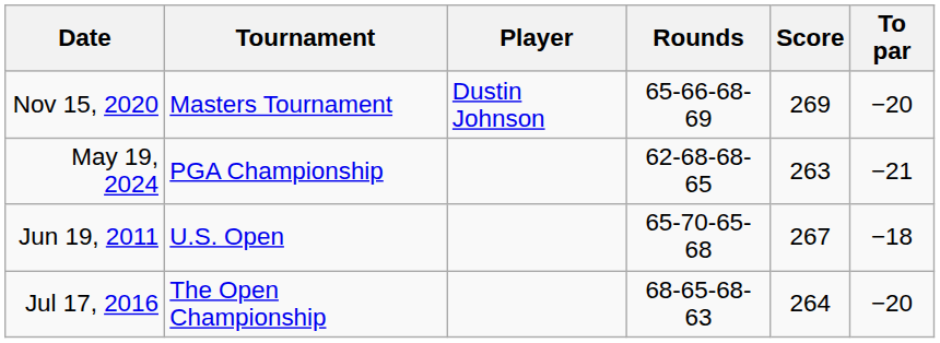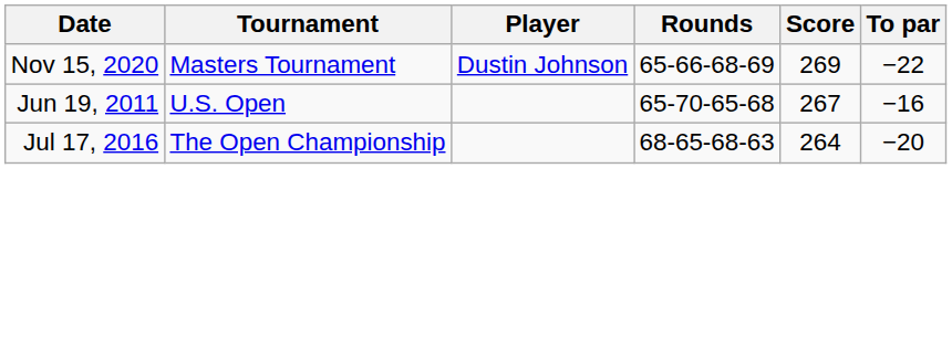Nov 15, 2020 | To par: −20 -> −22
- row: May 19, 2024 | PGA Championship | 62-68-68-65 | 263 | −21
Jun 19, 2011 | To par: −18 -> −16
